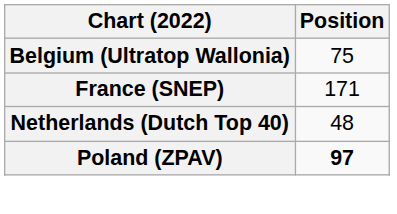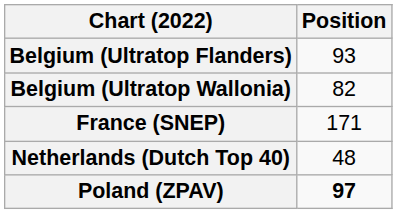+ row: Belgium (Ultratop Flanders) | 93
Belgium (Ultratop Wallonia) | Position: 75 -> 82
